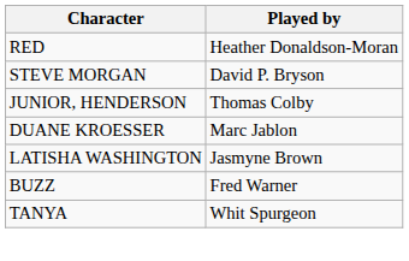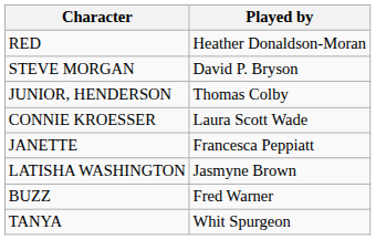+ row: CONNIE KROESSER | Laura Scott Wade
- row: DUANE KROESSER | Marc Jablon
+ row: JANETTE | Francesca Peppiatt
